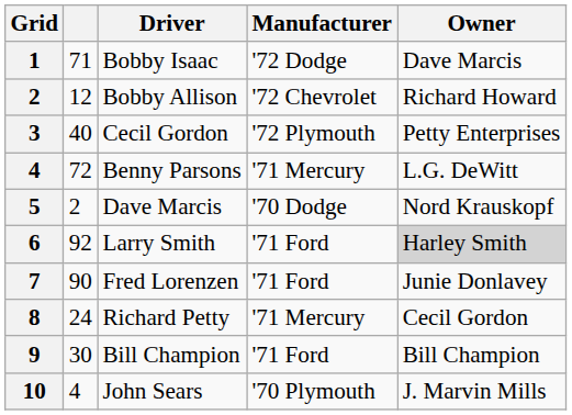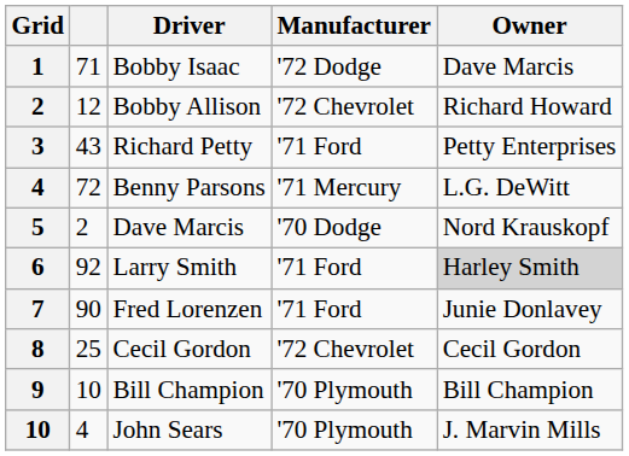3 | column 2: 40 -> 43
3 | Driver: Cecil Gordon -> Richard Petty
3 | Manufacturer: '72 Plymouth -> '71 Ford
8 | column 2: 24 -> 25
8 | Driver: Richard Petty -> Cecil Gordon
8 | Manufacturer: '71 Mercury -> '72 Chevrolet
9 | column 2: 30 -> 10
9 | Manufacturer: '71 Ford -> '70 Plymouth
